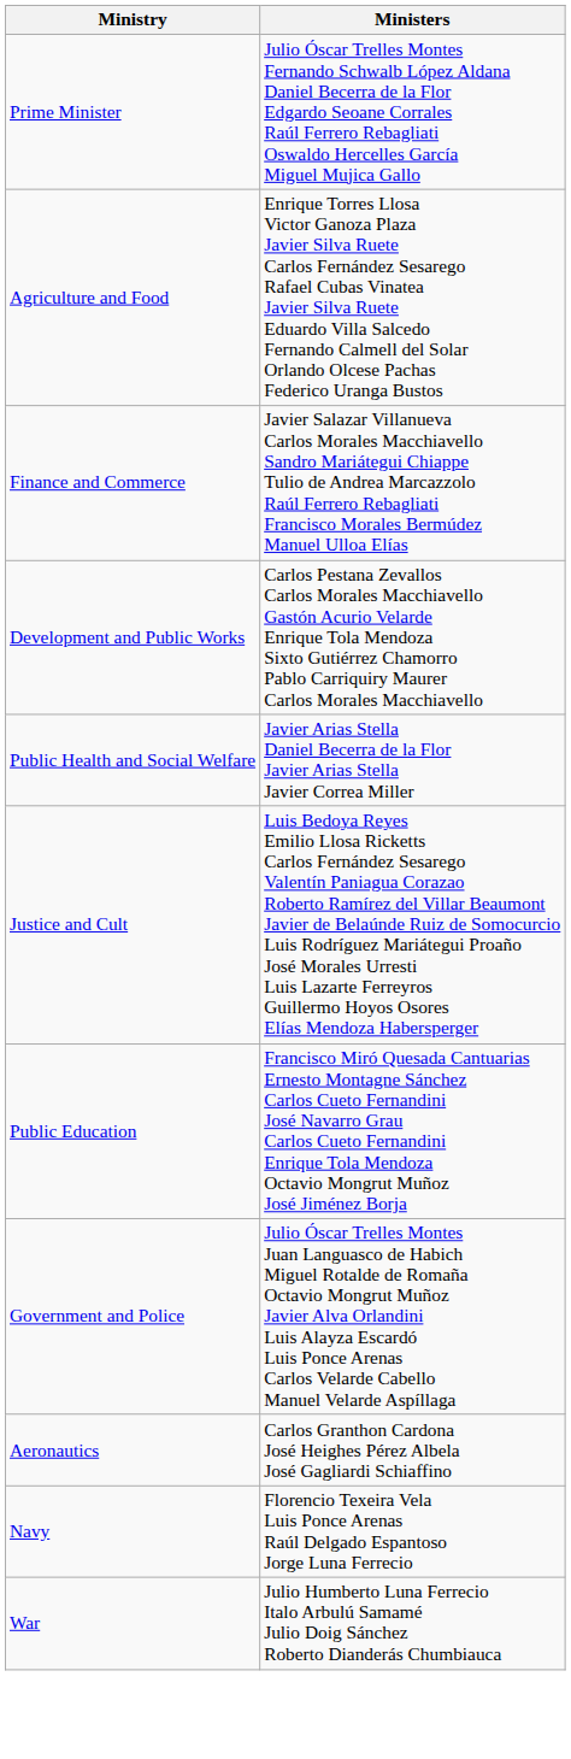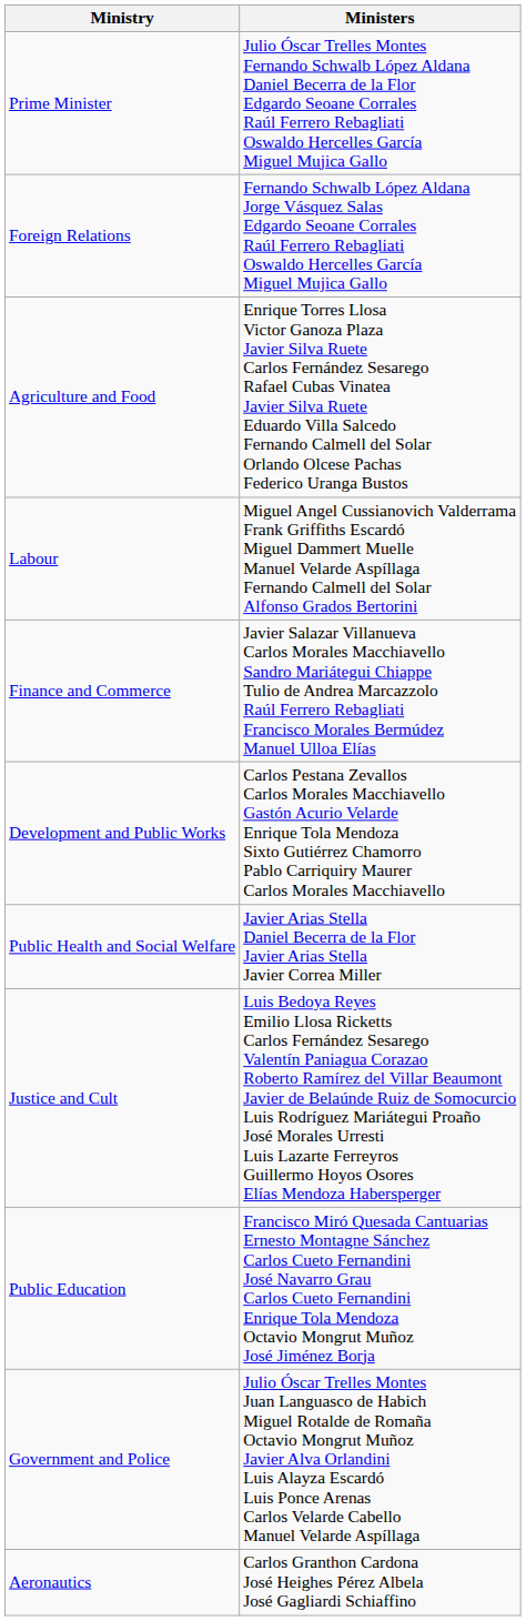+ row: Foreign Relations | Fernando Schwalb López Aldana Jorge Vásquez Salas Edgardo Seoane Corrales Raúl Ferrero Rebagliati Oswaldo Hercelles García Miguel Mujica Gallo
+ row: Labour | Miguel Angel Cussianovich Valderrama Frank Griffiths Escardó Miguel Dammert Muelle Manuel Velarde Aspíllaga Fernando Calmell del Solar Alfonso Grados Bertorini
- row: Navy | Florencio Texeira Vela Luis Ponce Arenas Raúl Delgado Espantoso Jorge Luna Ferrecio
- row: War | Julio Humberto Luna Ferrecio Italo Arbulú Samamé Julio Doig Sánchez Roberto Dianderás Chumbiauca
